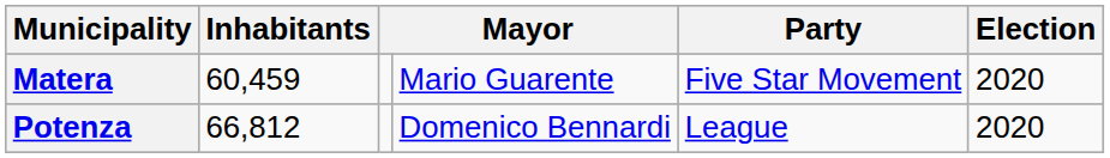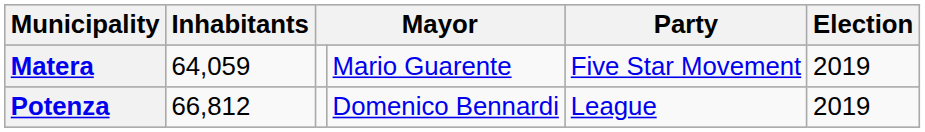Matera | Inhabitants: 60,459 -> 64,059
Matera | Election: 2020 -> 2019
Potenza | Election: 2020 -> 2019
